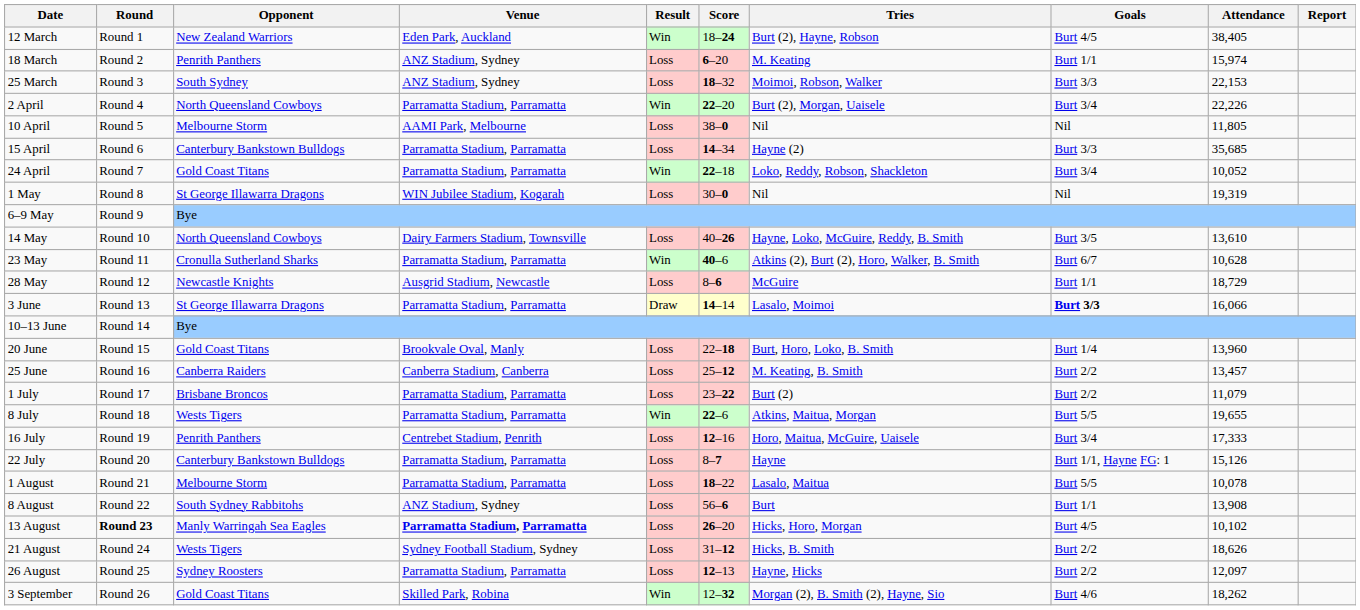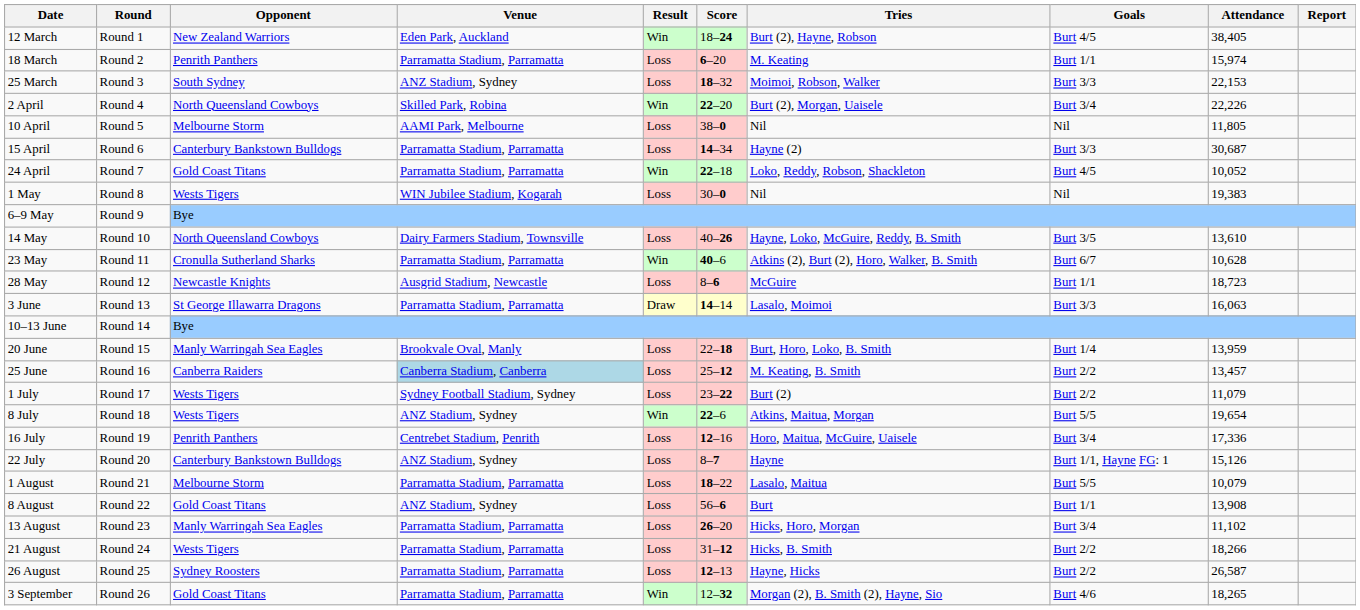18 March | Venue: ANZ Stadium, Sydney -> Parramatta Stadium, Parramatta
2 April | Venue: Parramatta Stadium, Parramatta -> Skilled Park, Robina
15 April | Attendance: 35,685 -> 30,687
24 April | Goals: Burt 3/4 -> Burt 4/5
1 May | Opponent: St George Illawarra Dragons -> Wests Tigers
1 May | Attendance: 19,319 -> 19,383
28 May | Attendance: 18,729 -> 18,723
3 June | Goals: bold -> normal
3 June | Attendance: 16,066 -> 16,063
20 June | Opponent: Gold Coast Titans -> Manly Warringah Sea Eagles
20 June | Attendance: 13,960 -> 13,959
25 June | Venue: no background -> lightblue background
1 July | Opponent: Brisbane Broncos -> Wests Tigers
1 July | Venue: Parramatta Stadium, Parramatta -> Sydney Football Stadium, Sydney
8 July | Venue: Parramatta Stadium, Parramatta -> ANZ Stadium, Sydney
8 July | Attendance: 19,655 -> 19,654
16 July | Attendance: 17,333 -> 17,336
22 July | Venue: Parramatta Stadium, Parramatta -> ANZ Stadium, Sydney
1 August | Attendance: 10,078 -> 10,079
8 August | Opponent: South Sydney Rabbitohs -> Gold Coast Titans
13 August | Round: bold -> normal
13 August | Venue: bold -> normal
13 August | Goals: Burt 4/5 -> Burt 3/4
13 August | Attendance: 10,102 -> 11,102
21 August | Venue: Sydney Football Stadium, Sydney -> Parramatta Stadium, Parramatta
21 August | Attendance: 18,626 -> 18,266
26 August | Attendance: 12,097 -> 26,587
3 September | Venue: Skilled Park, Robina -> Parramatta Stadium, Parramatta
3 September | Attendance: 18,262 -> 18,265
